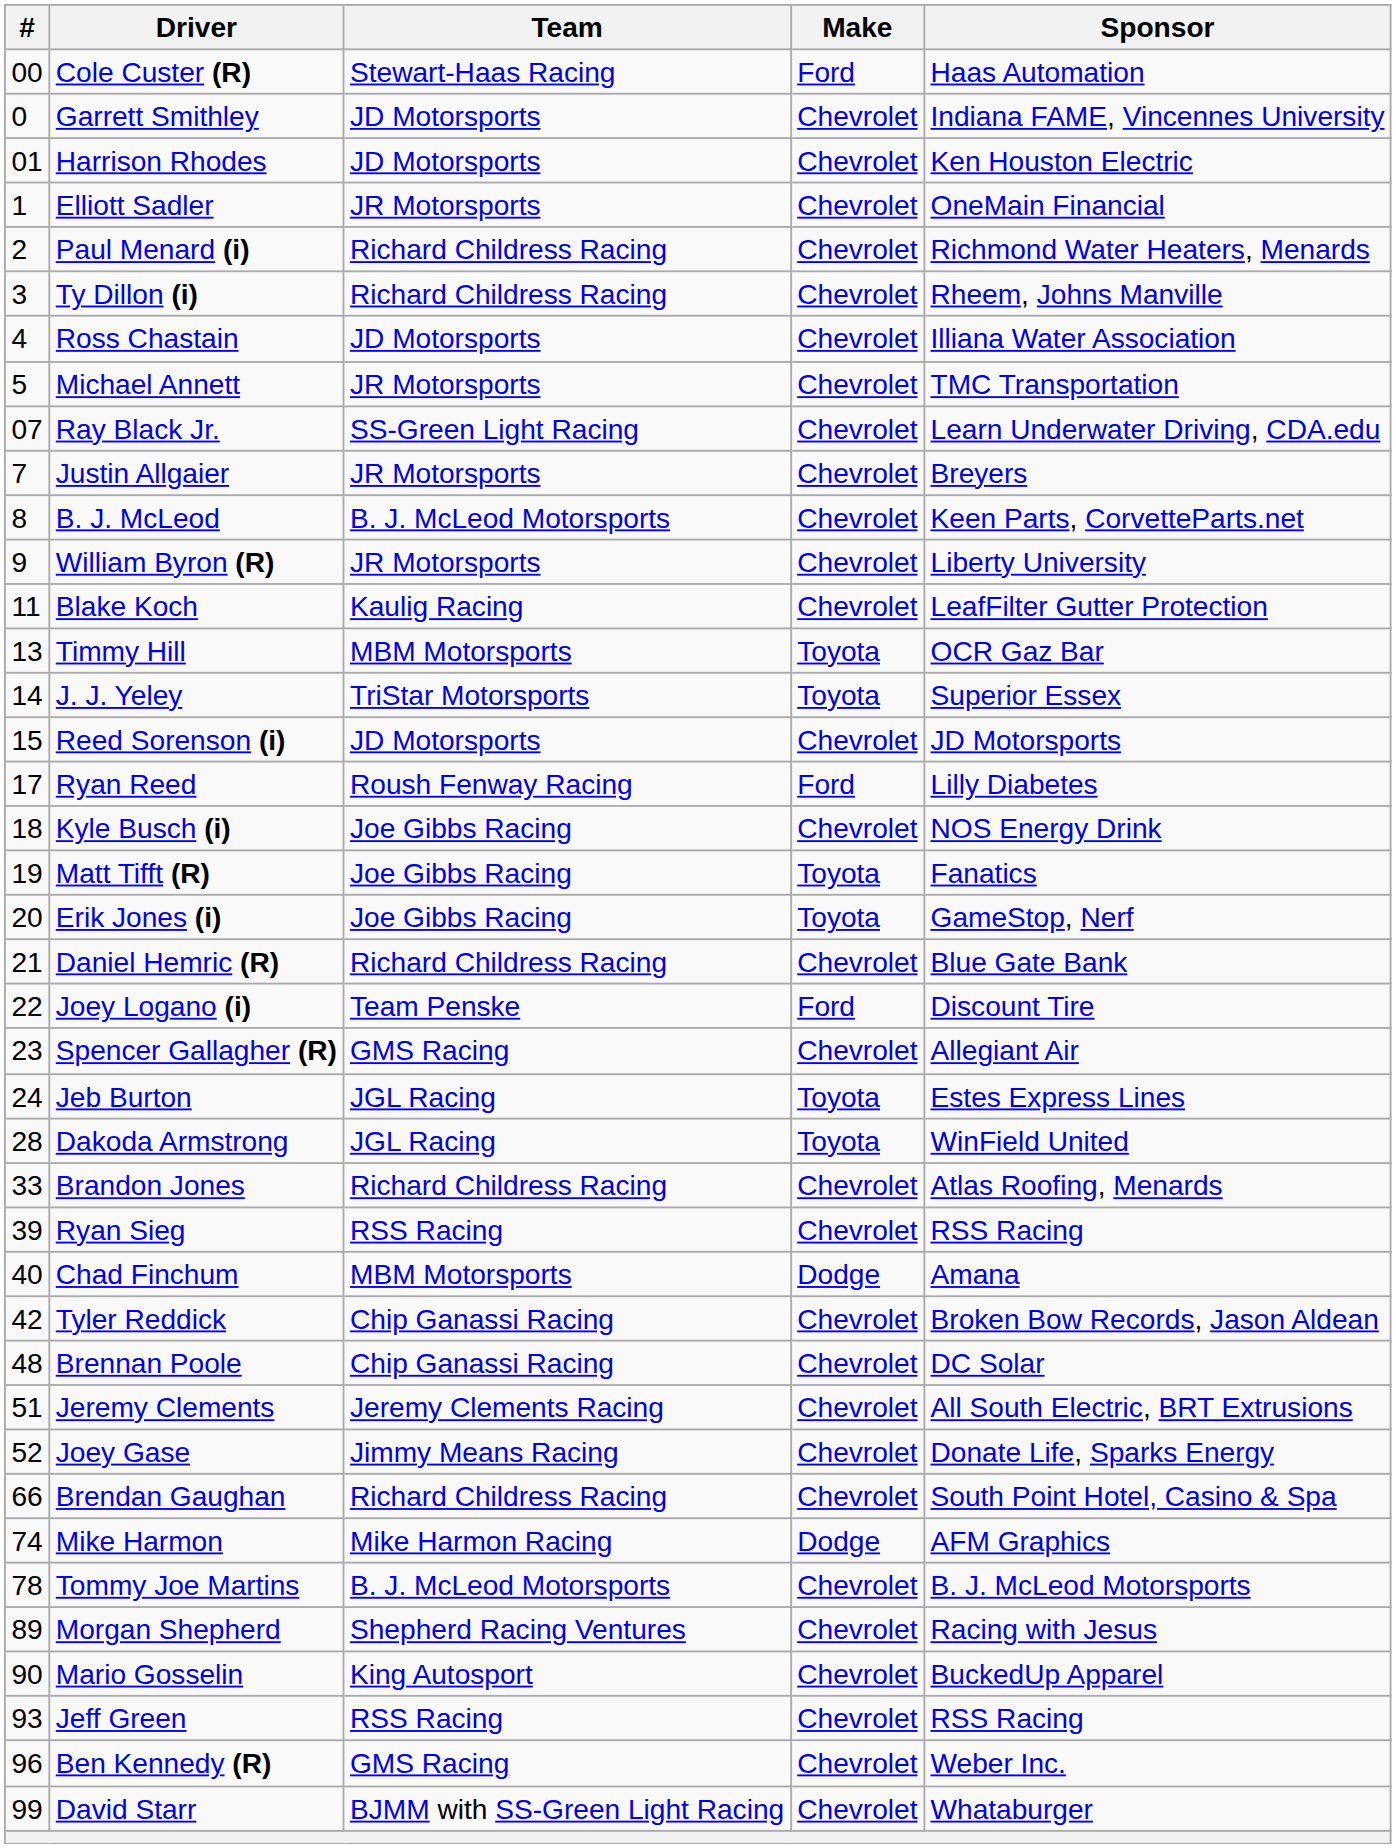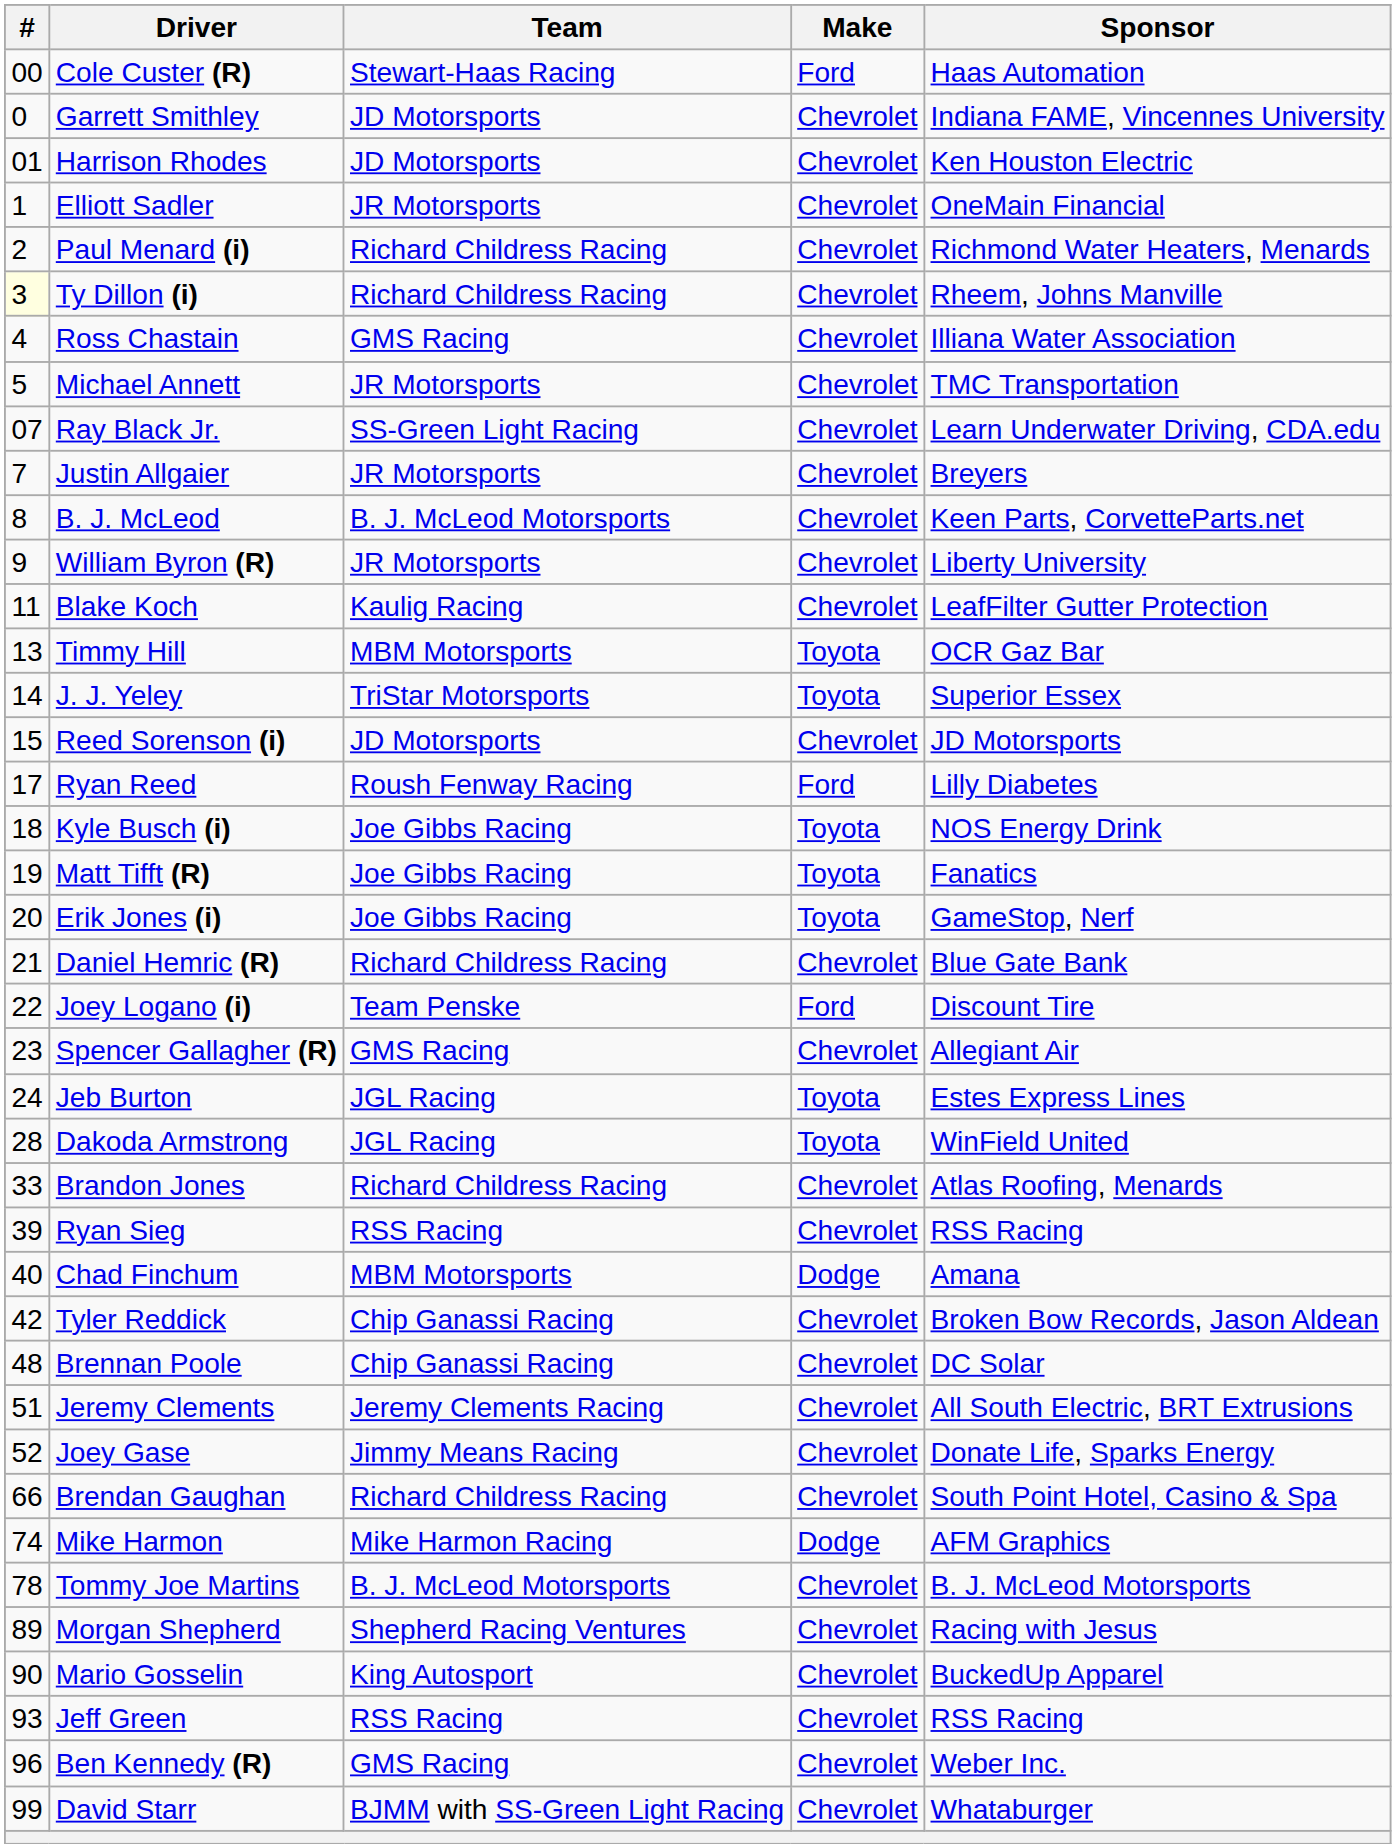Ty Dillon (i) | #: no background -> lightyellow background
Ross Chastain | Team: JD Motorsports -> GMS Racing
Kyle Busch (i) | Make: Chevrolet -> Toyota
